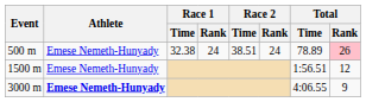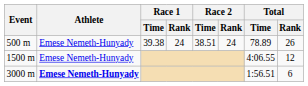500 m | Race 1 / Time: 32.38 -> 39.38
500 m | Total / Rank: pink background -> no background
1500 m | Total / Time: 1:56.51 -> 4:06.55
3000 m | Total / Time: 4:06.55 -> 1:56.51
3000 m | Total / Rank: 9 -> 6
